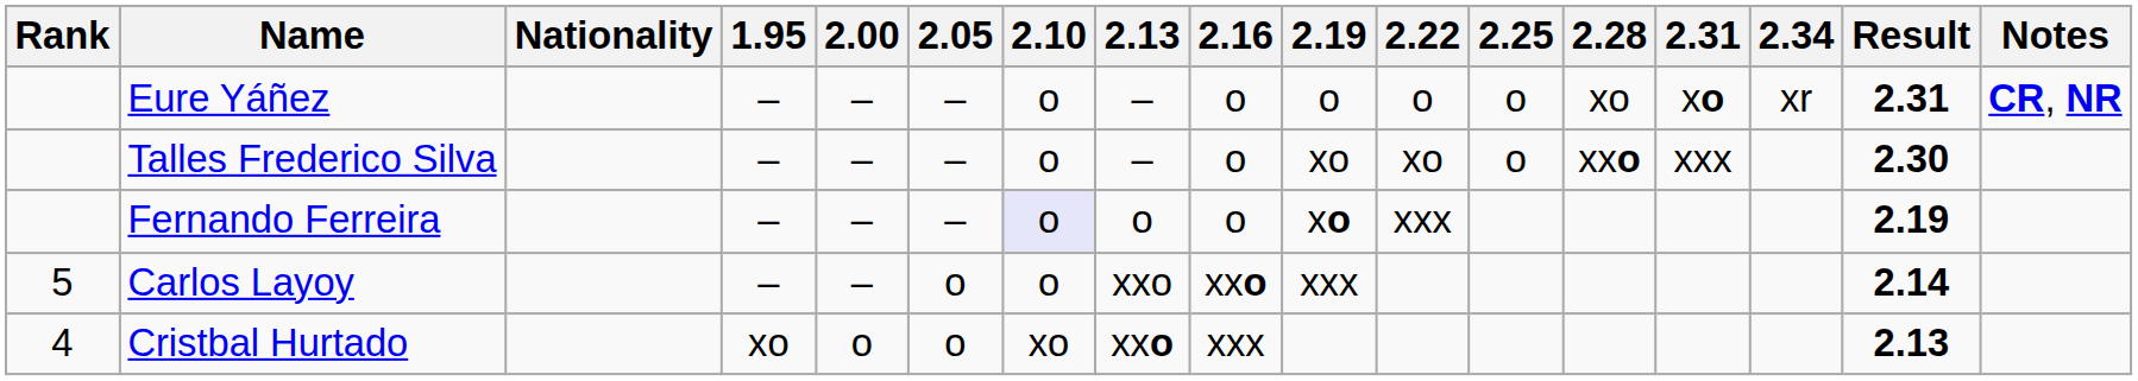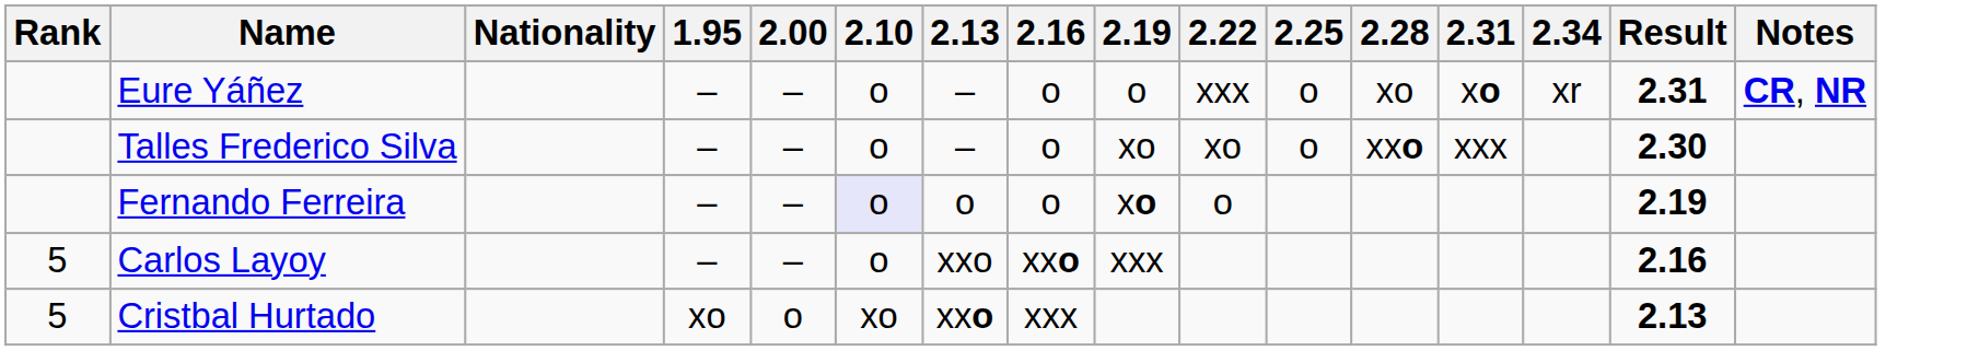- column: 2.05 | – | – | – | o | o
Eure Yáñez | 2.22: o -> xxx
Fernando Ferreira | 2.22: xxx -> o
Carlos Layoy | Result: 2.14 -> 2.16
Cristbal Hurtado | Rank: 4 -> 5
